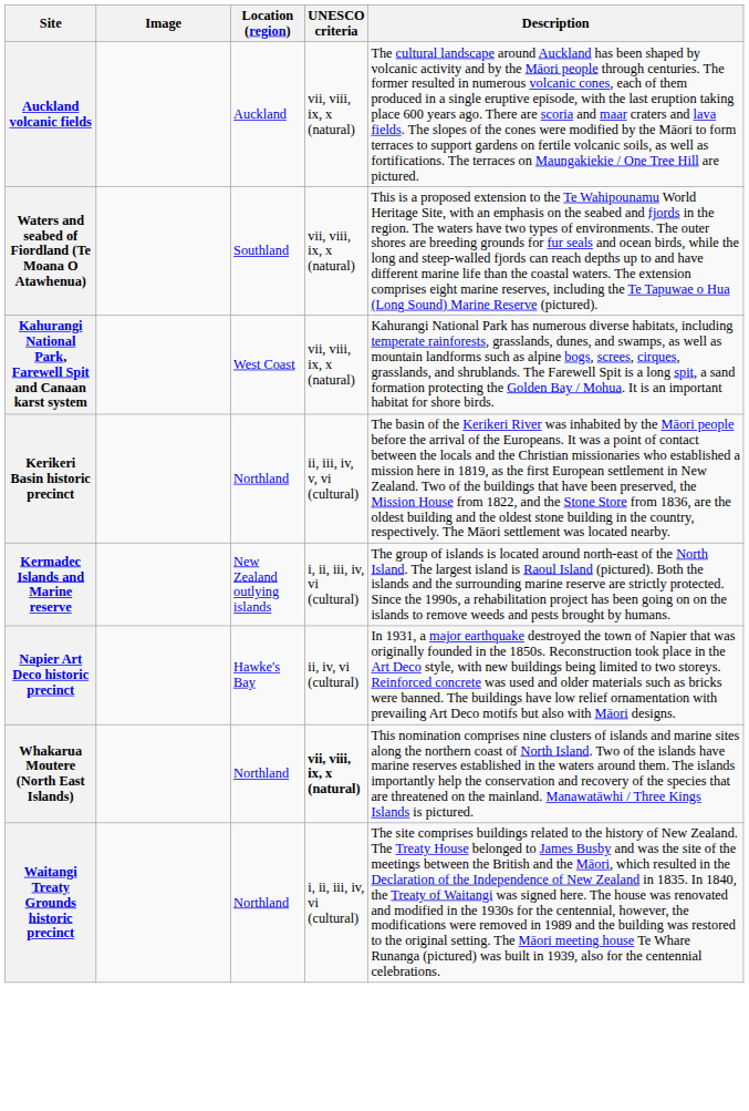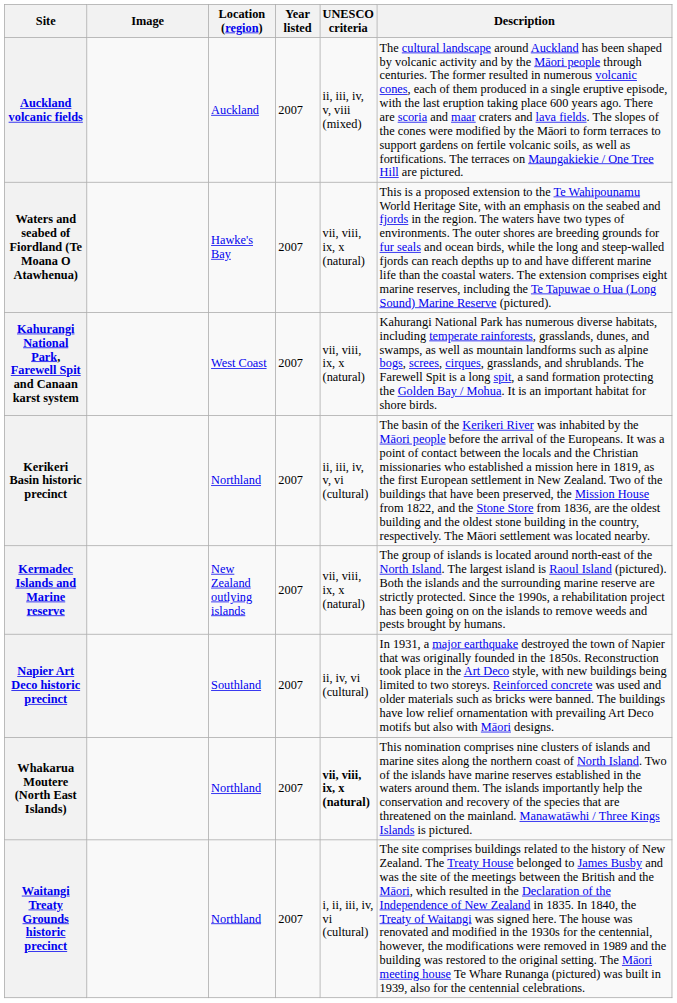+ column: Year listed | 2007 | 2007 | 2007 | 2007 | 2007 | 2007 | 2007 | 2007
Auckland volcanic fields | UNESCO criteria: vii, viii, ix, x (natural) -> ii, iii, iv, v, viii (mixed)
Waters and seabed of Fiordland (Te Moana O Atawhenua) | Location (region): Southland -> Hawke's Bay
Kermadec Islands and Marine reserve | UNESCO criteria: i, ii, iii, iv, vi (cultural) -> vii, viii, ix, x (natural)
Napier Art Deco historic precinct | Location (region): Hawke's Bay -> Southland
